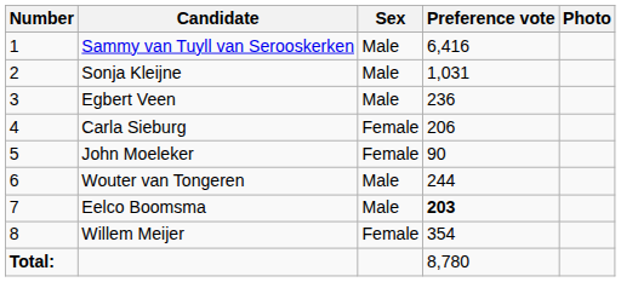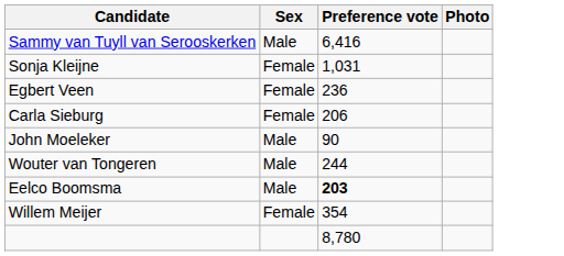- column: Number | 1 | 2 | 3 | 4 | 5 | 6 | 7 | 8 | Total:
Sonja Kleijne | Sex: Male -> Female
Egbert Veen | Sex: Male -> Female
John Moeleker | Sex: Female -> Male
